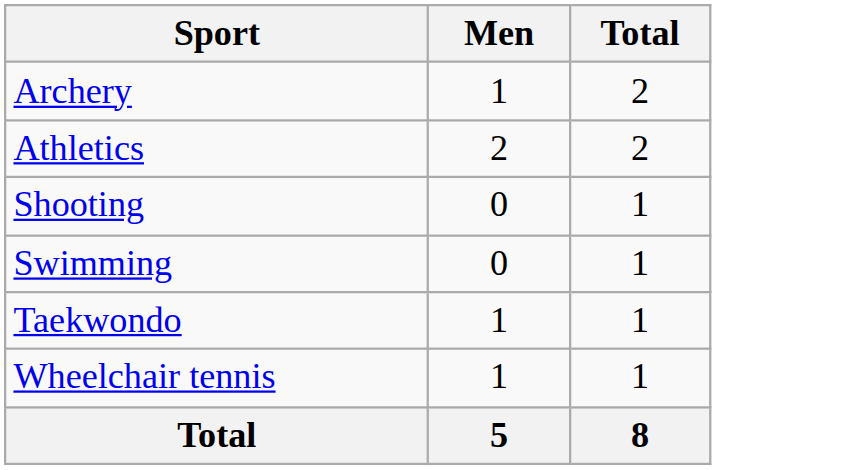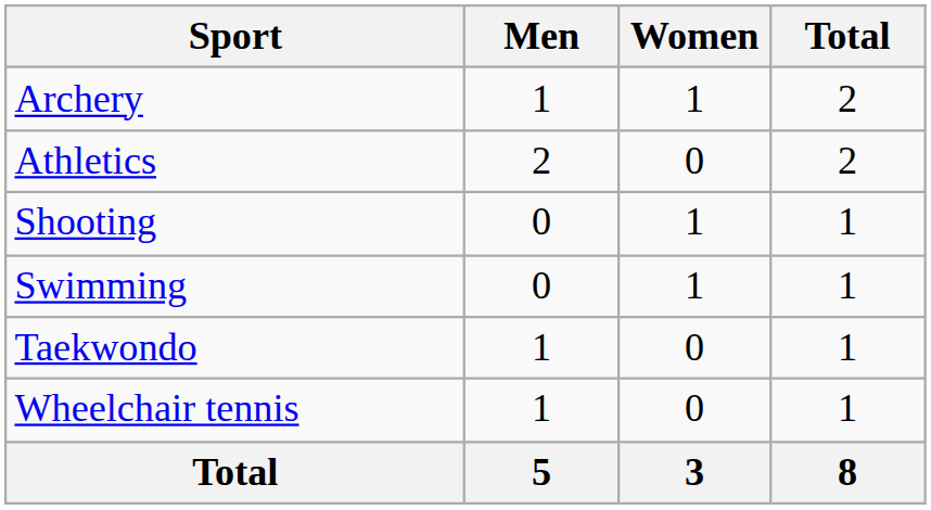+ column: Women | 1 | 0 | 1 | 1 | 0 | 0 | 3
